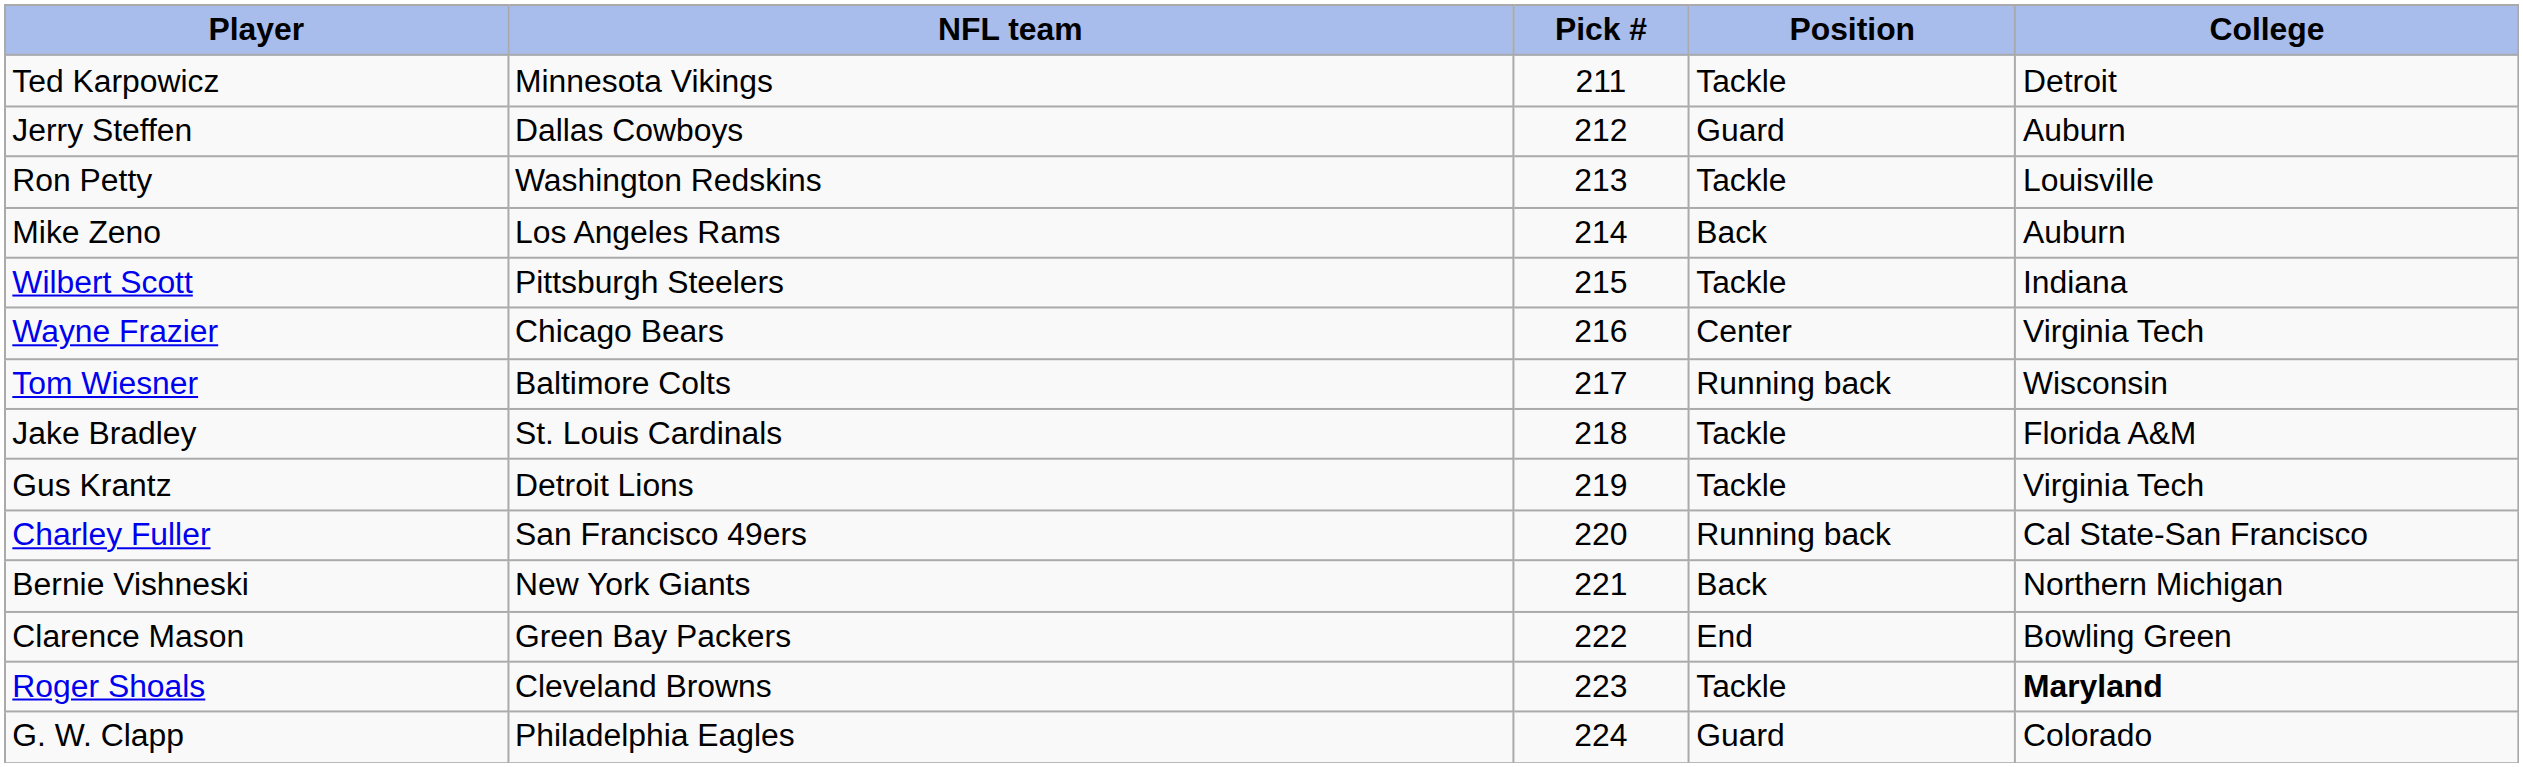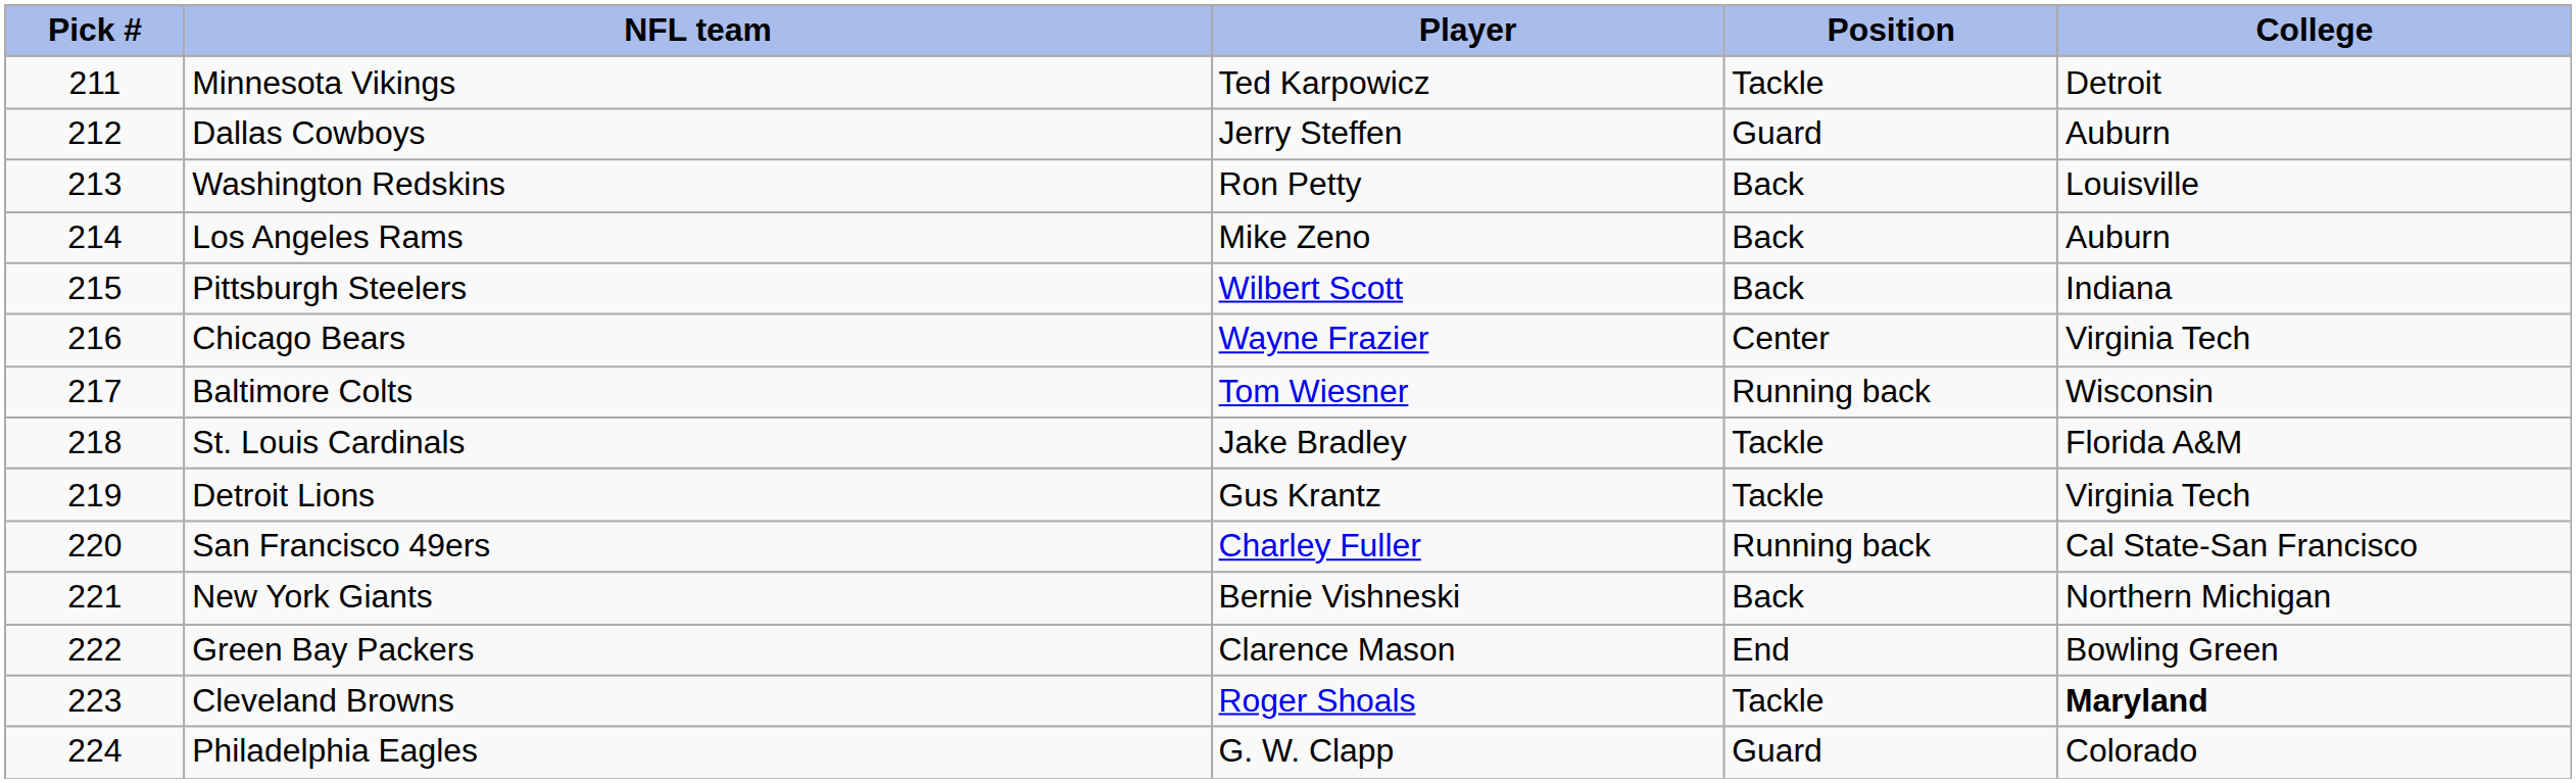columns swapped: Pick # <-> Player
Washington Redskins | Position: Tackle -> Back
Pittsburgh Steelers | Position: Tackle -> Back
